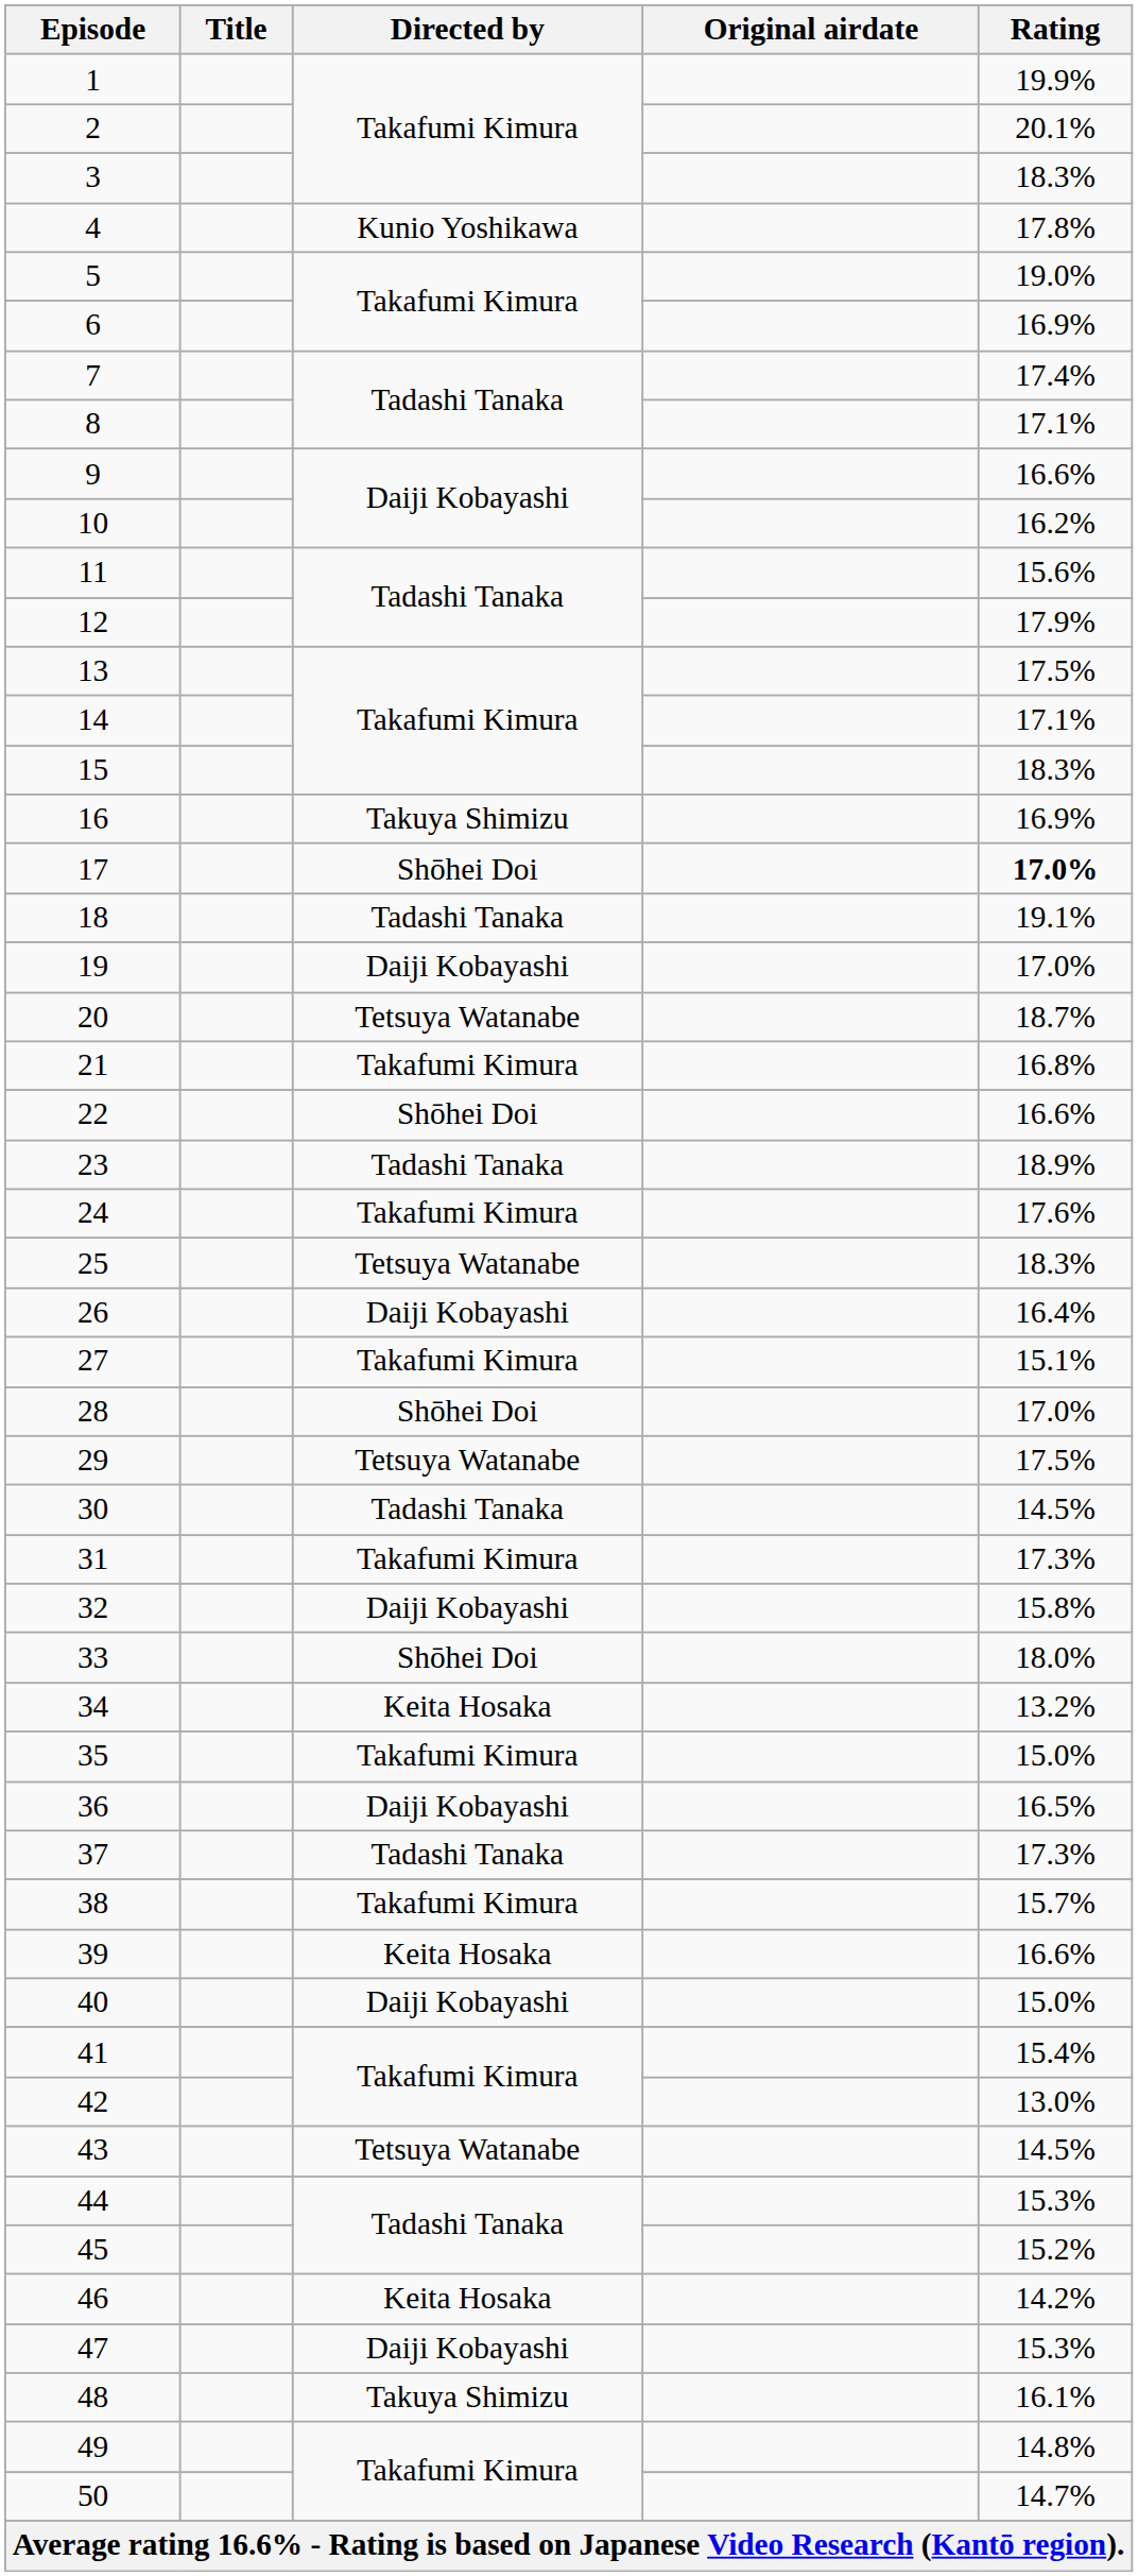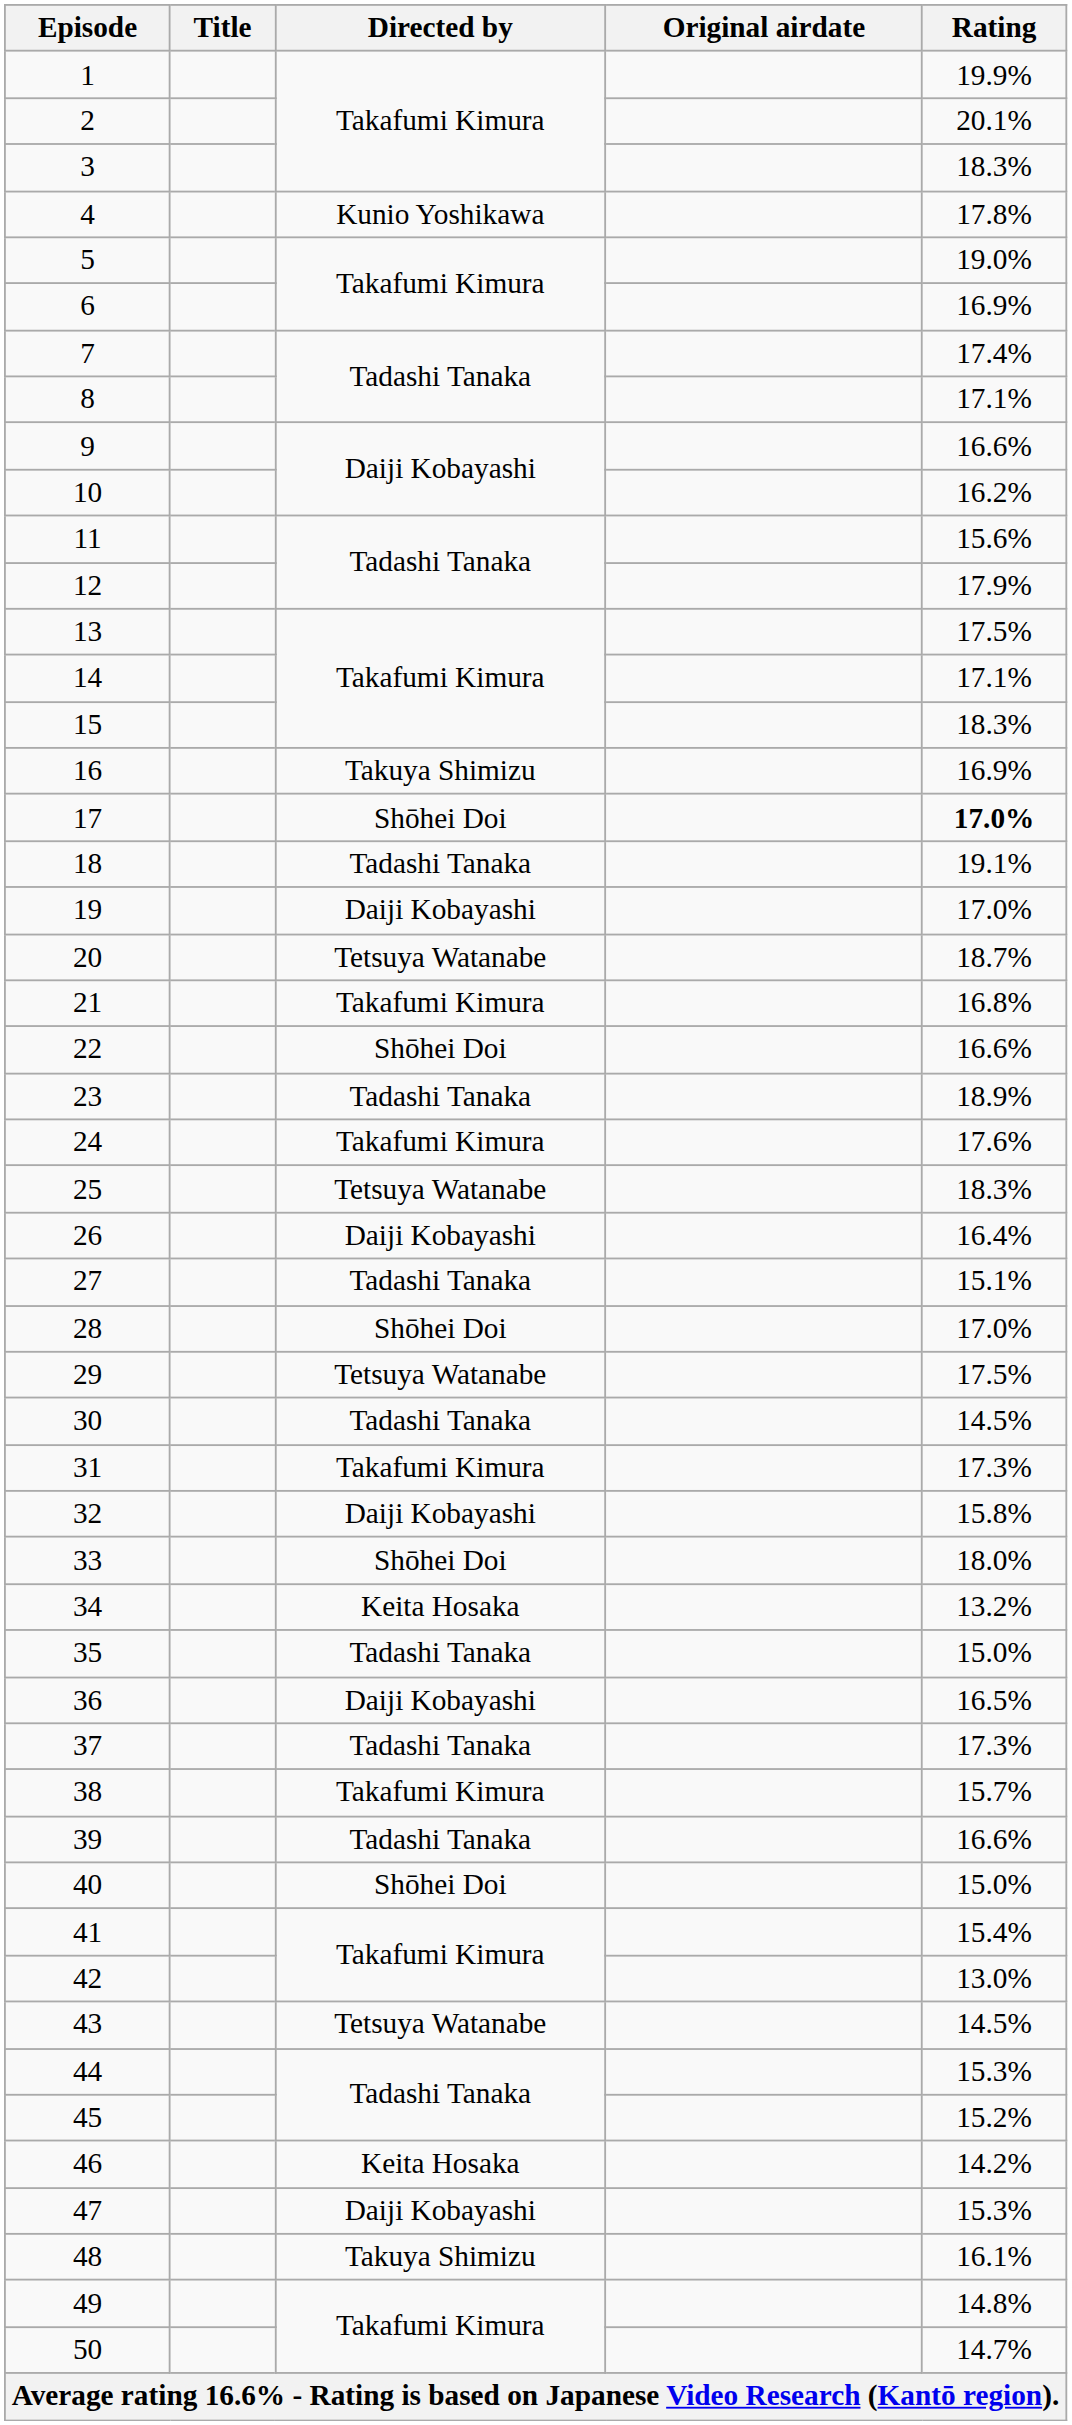27 | Directed by: Takafumi Kimura -> Tadashi Tanaka
35 | Directed by: Takafumi Kimura -> Tadashi Tanaka
39 | Directed by: Keita Hosaka -> Tadashi Tanaka
40 | Directed by: Daiji Kobayashi -> Shōhei Doi
